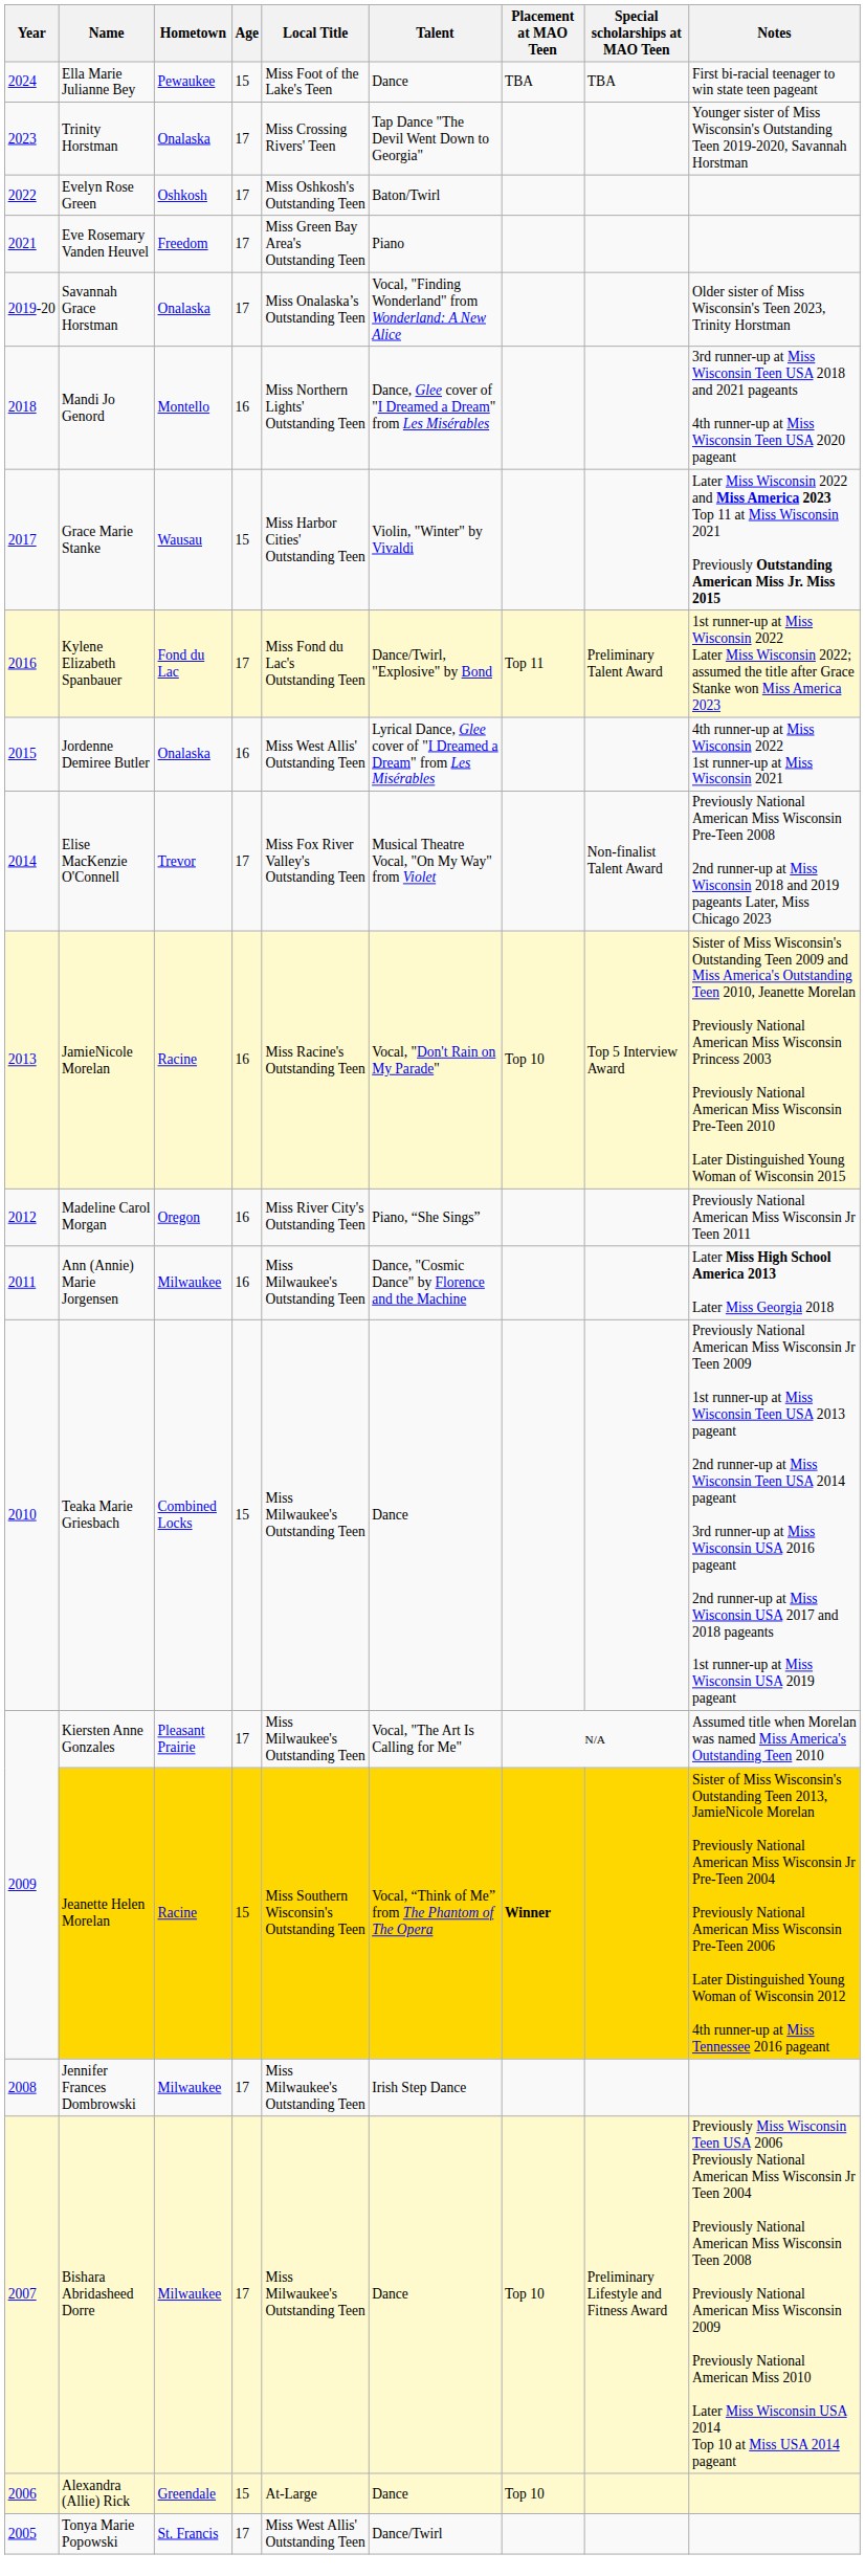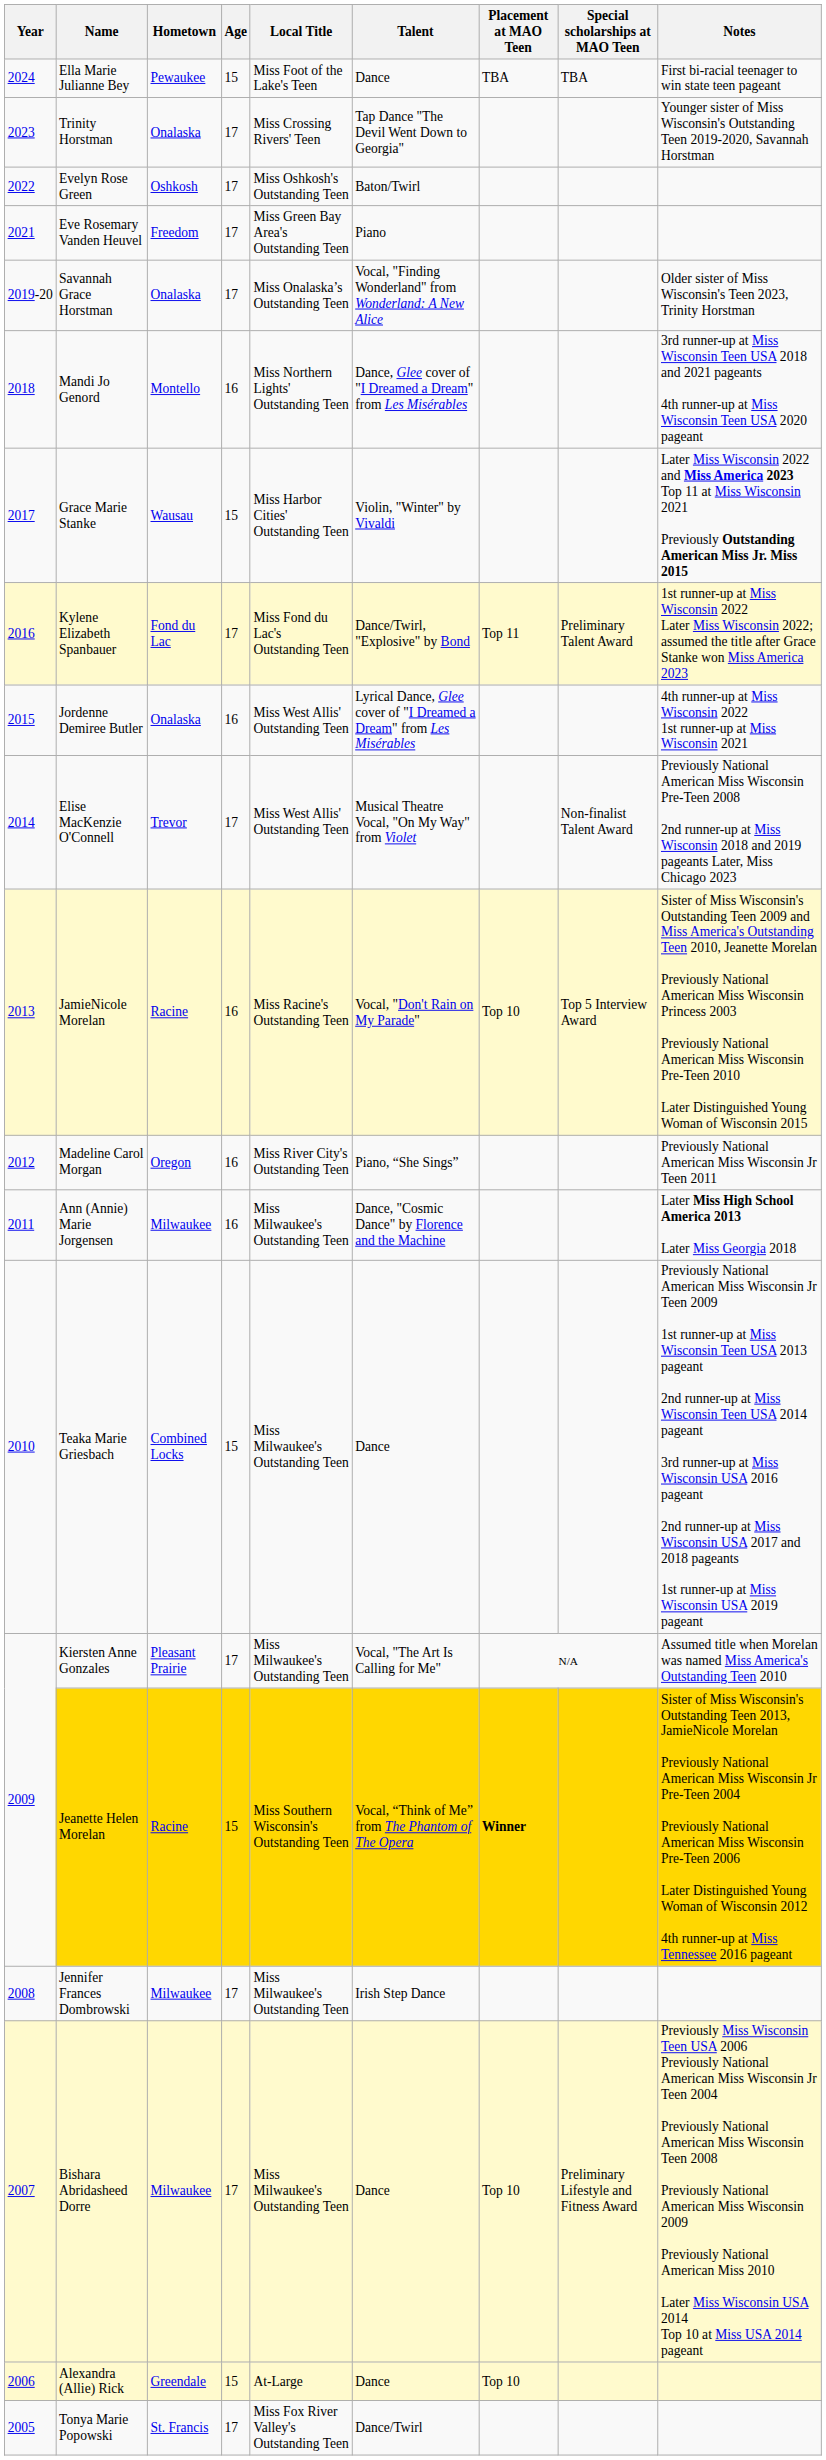Elise MacKenzie O'Connell | Local Title: Miss Fox River Valley's Outstanding Teen -> Miss West Allis' Outstanding Teen
Tonya Marie Popowski | Local Title: Miss West Allis' Outstanding Teen -> Miss Fox River Valley's Outstanding Teen
